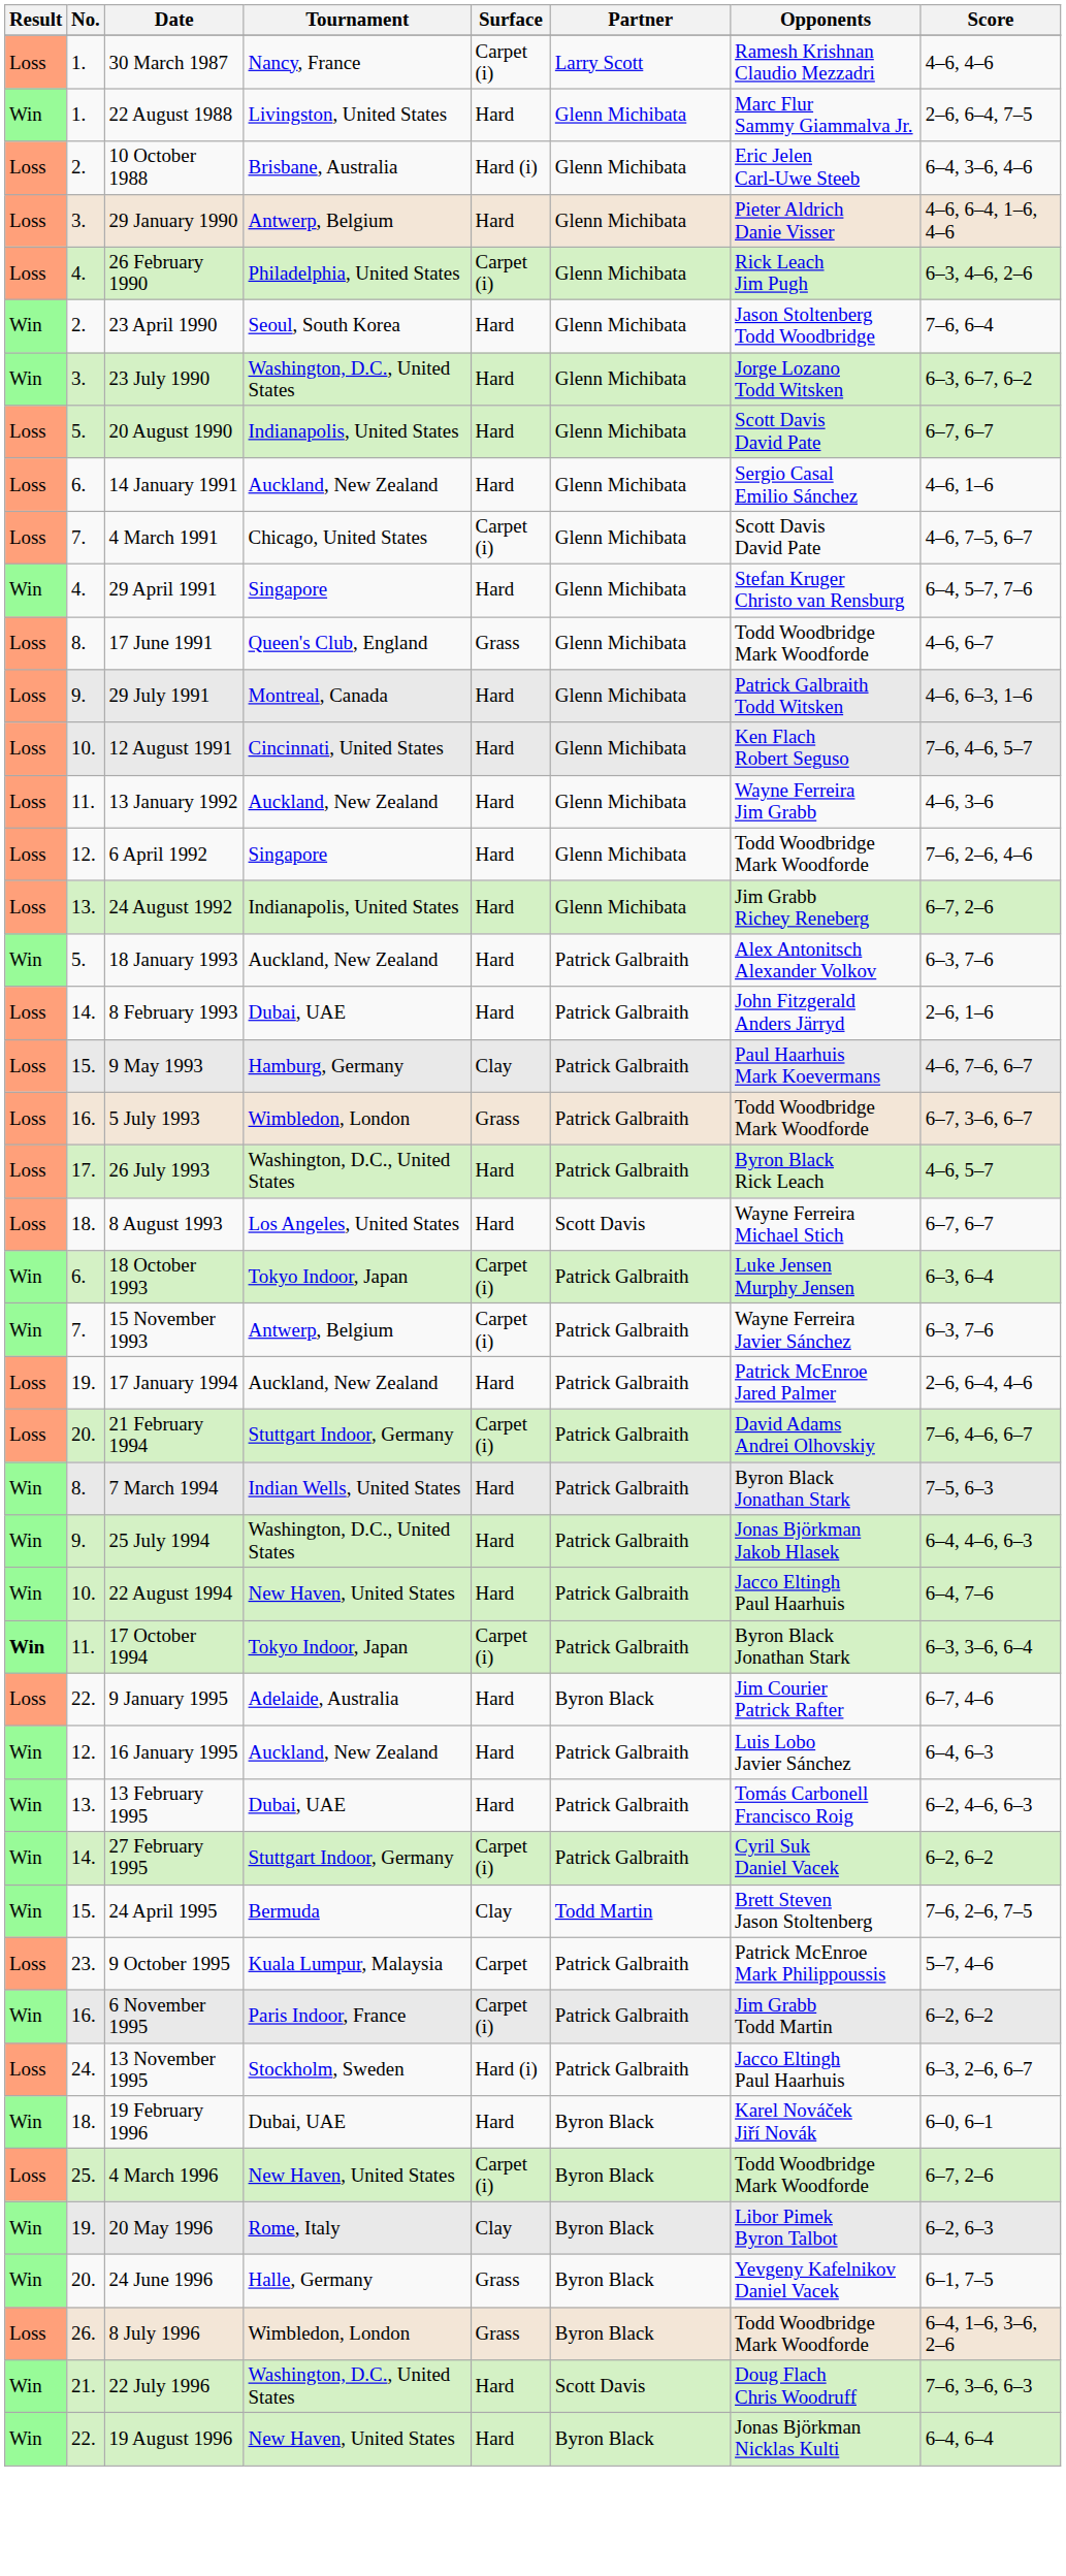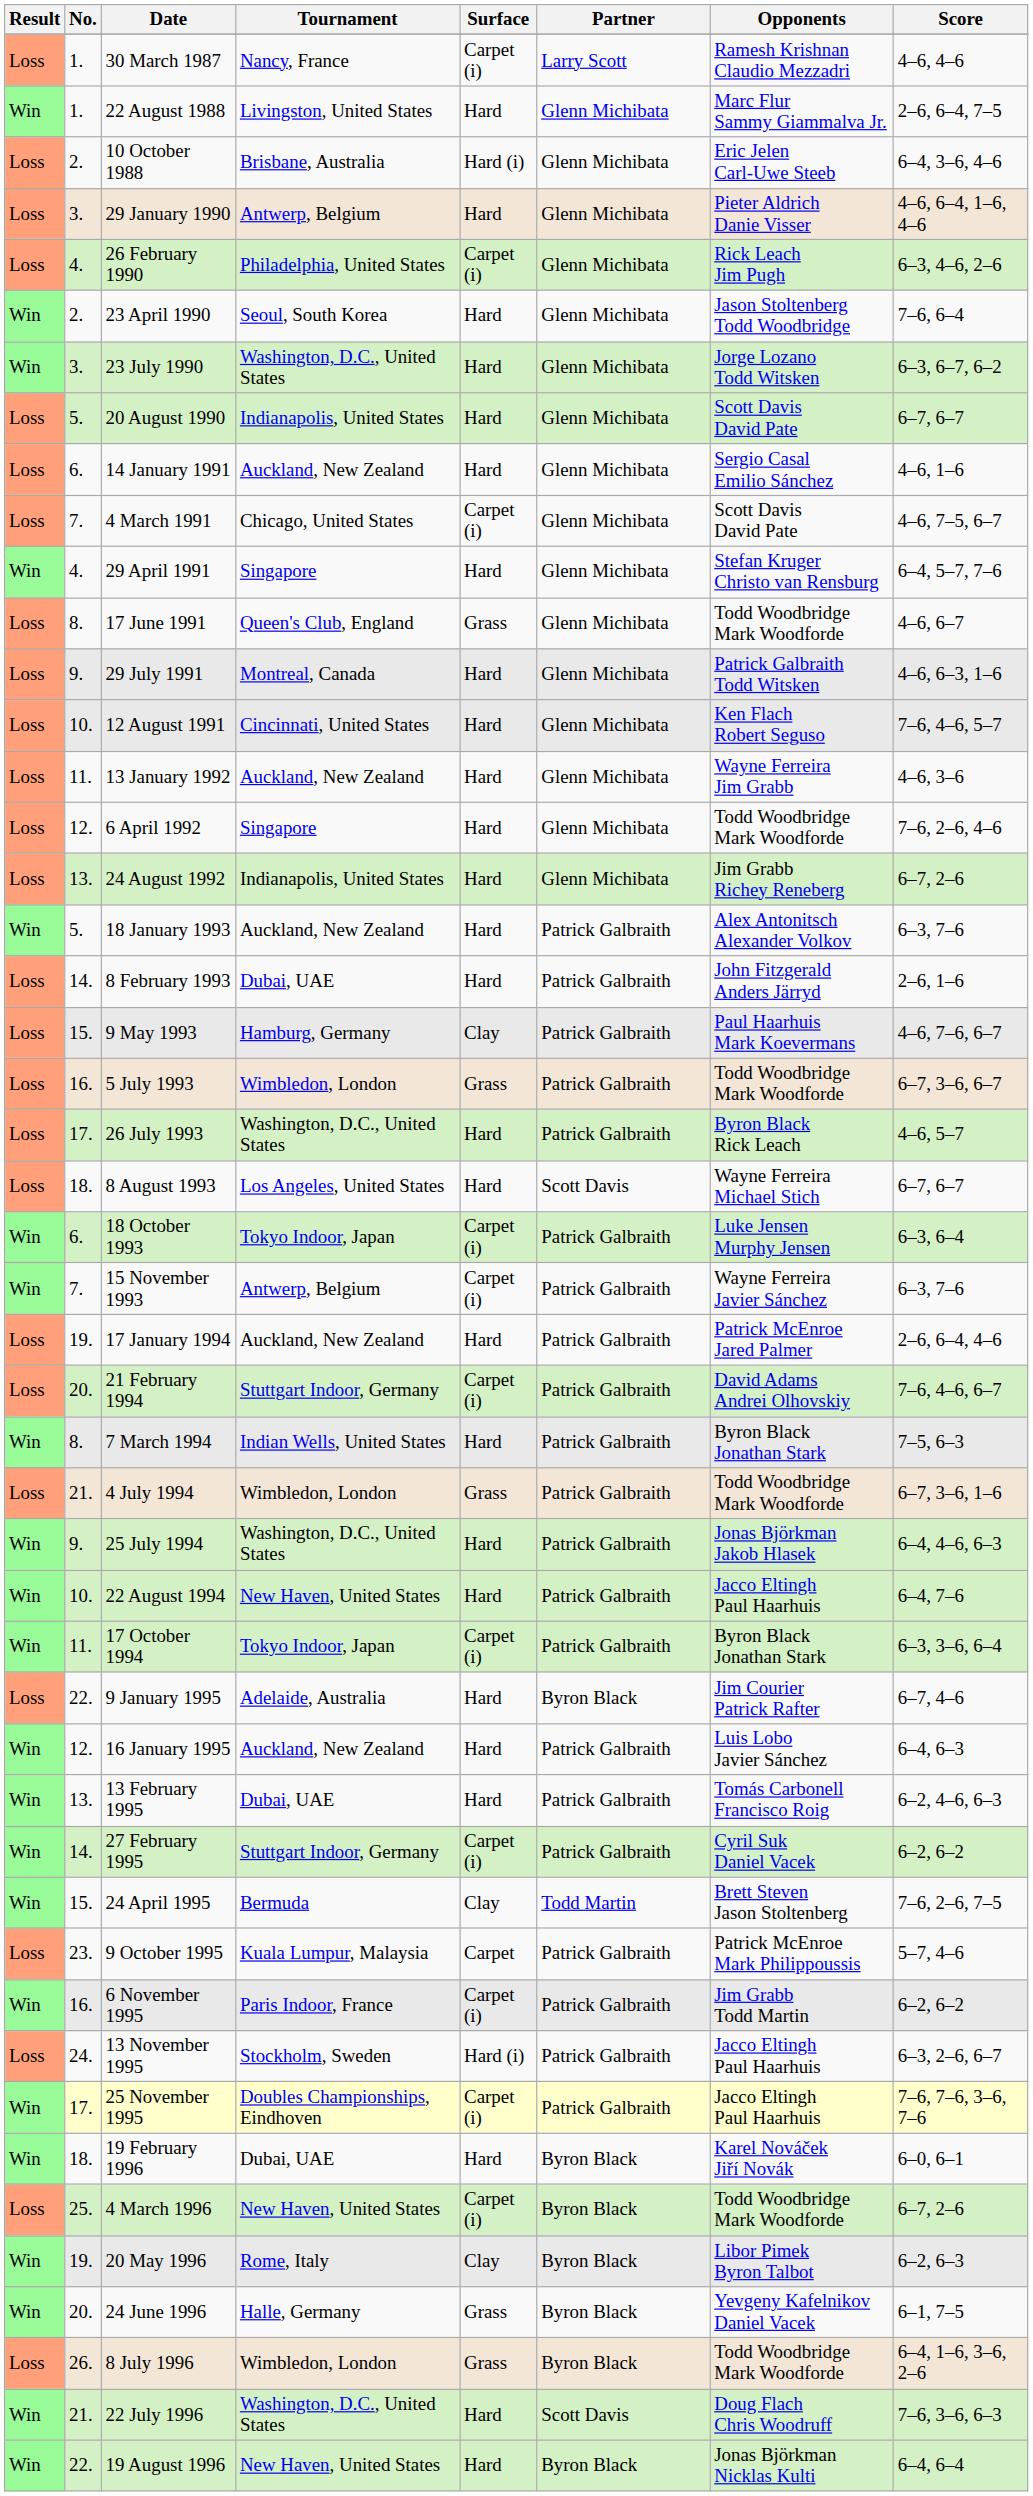+ row: Loss | 21. | 4 July 1994 | Wimbledon, London | Grass | Patrick Galbraith | Todd Woodbridge Mark Woodforde | 6–7, 3–6, 1–6
17 October 1994 | Result: bold -> normal
+ row: Win | 17. | 25 November 1995 | Doubles Championships, Eindhoven | Carpet (i) | Patrick Galbraith | Jacco Eltingh Paul Haarhuis | 7–6, 7–6, 3–6, 7–6
